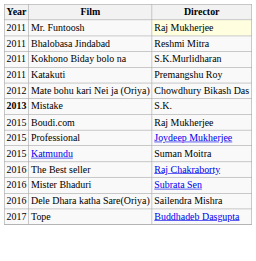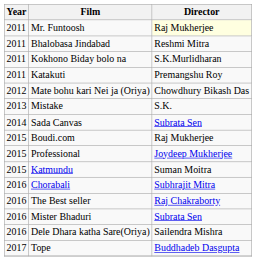Mistake | Year: bold -> normal
+ row: 2014 | Sada Canvas | Subrata Sen
+ row: 2016 | Chorabali | Subhrajit Mitra
